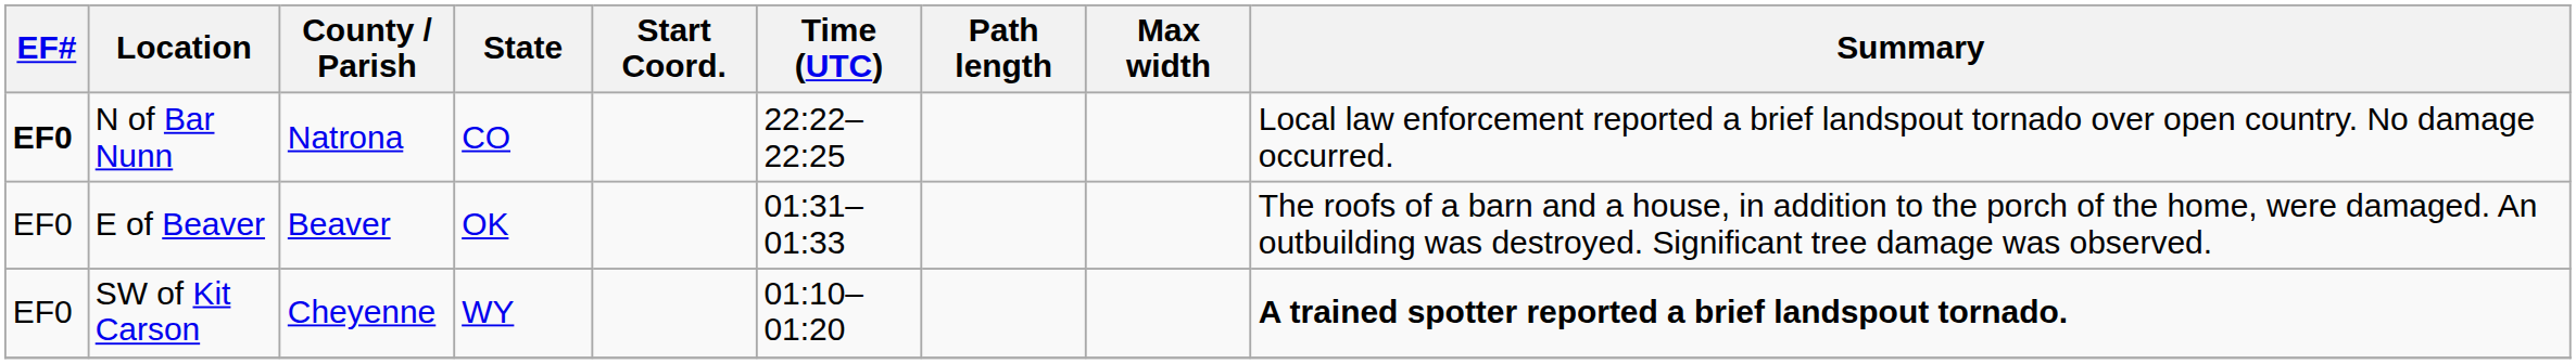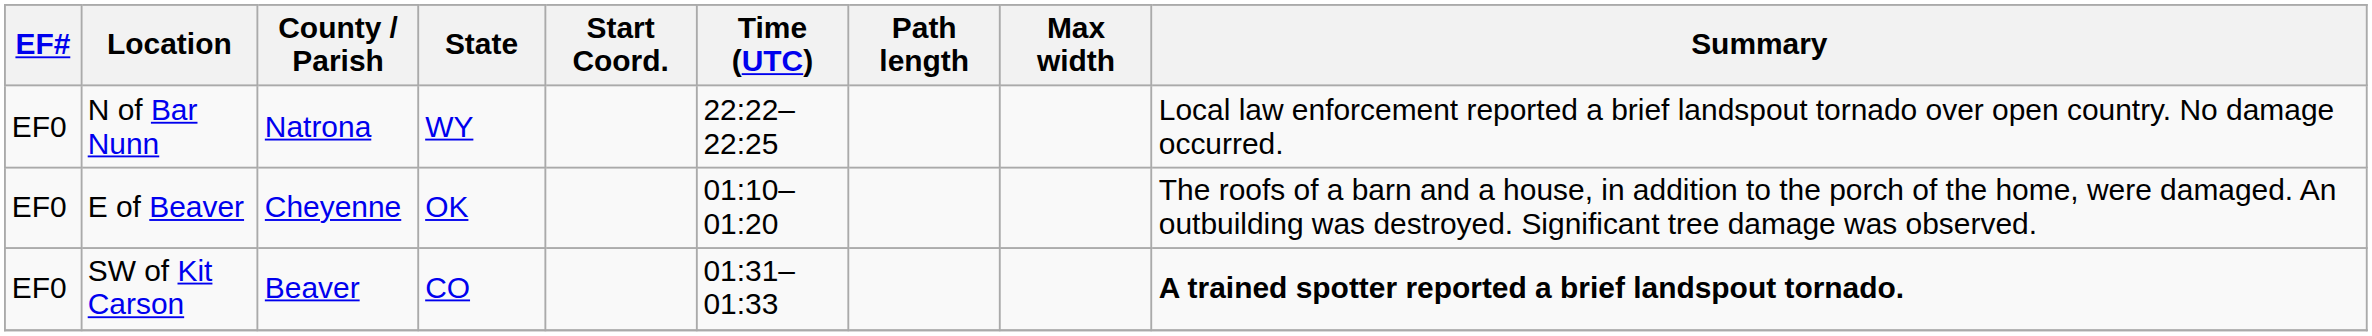N of Bar Nunn | EF#: bold -> normal
N of Bar Nunn | State: CO -> WY
E of Beaver | County / Parish: Beaver -> Cheyenne
E of Beaver | Time (UTC): 01:31–01:33 -> 01:10–01:20
SW of Kit Carson | County / Parish: Cheyenne -> Beaver
SW of Kit Carson | State: WY -> CO
SW of Kit Carson | Time (UTC): 01:10–01:20 -> 01:31–01:33
